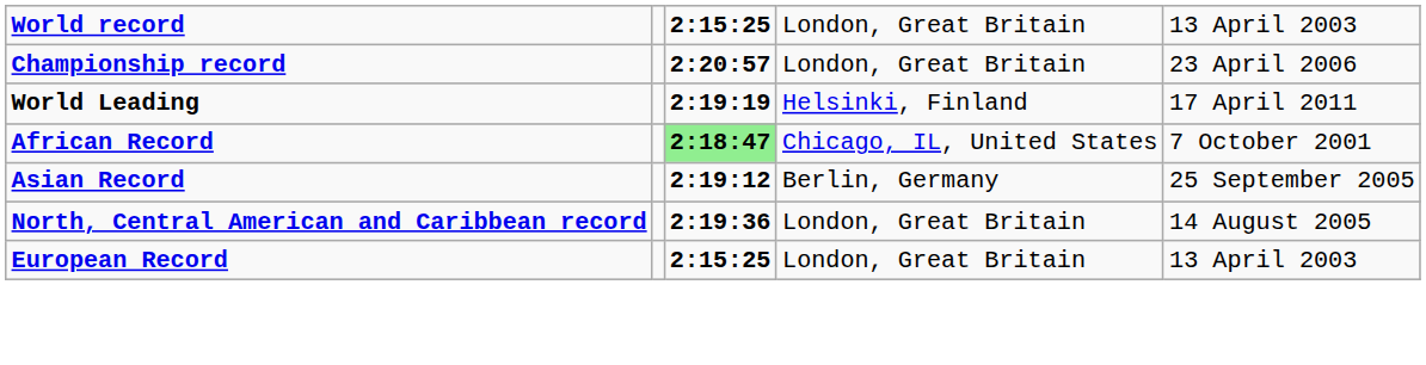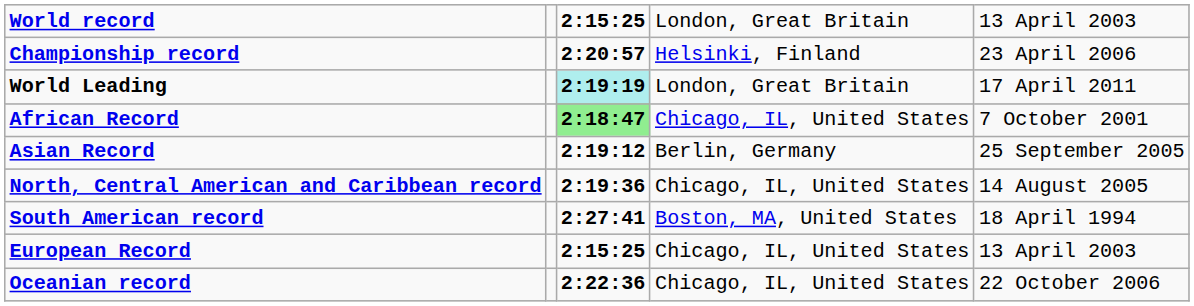Championship record | column 4: London, Great Britain -> Helsinki, Finland
World Leading | column 3: no background -> paleturquoise background
World Leading | column 4: Helsinki, Finland -> London, Great Britain
North, Central American and Caribbean record | column 4: London, Great Britain -> Chicago, IL, United States
+ row: South American record | 2:27:41 | Boston, MA, United States | 18 April 1994
European Record | column 4: London, Great Britain -> Chicago, IL, United States
+ row: Oceanian record | 2:22:36 | Chicago, IL, United States | 22 October 2006
